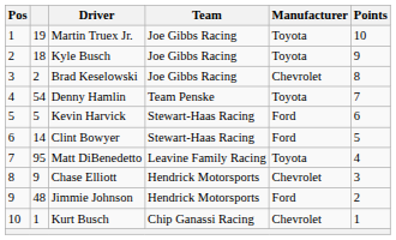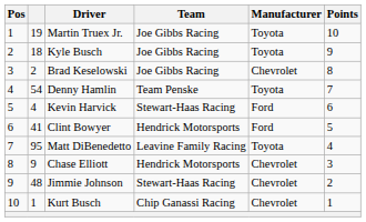Kevin Harvick | column 2: 5 -> 4
Clint Bowyer | column 2: 14 -> 41
Clint Bowyer | Team: Stewart-Haas Racing -> Hendrick Motorsports
Jimmie Johnson | Team: Hendrick Motorsports -> Stewart-Haas Racing
Jimmie Johnson | Manufacturer: Ford -> Chevrolet
